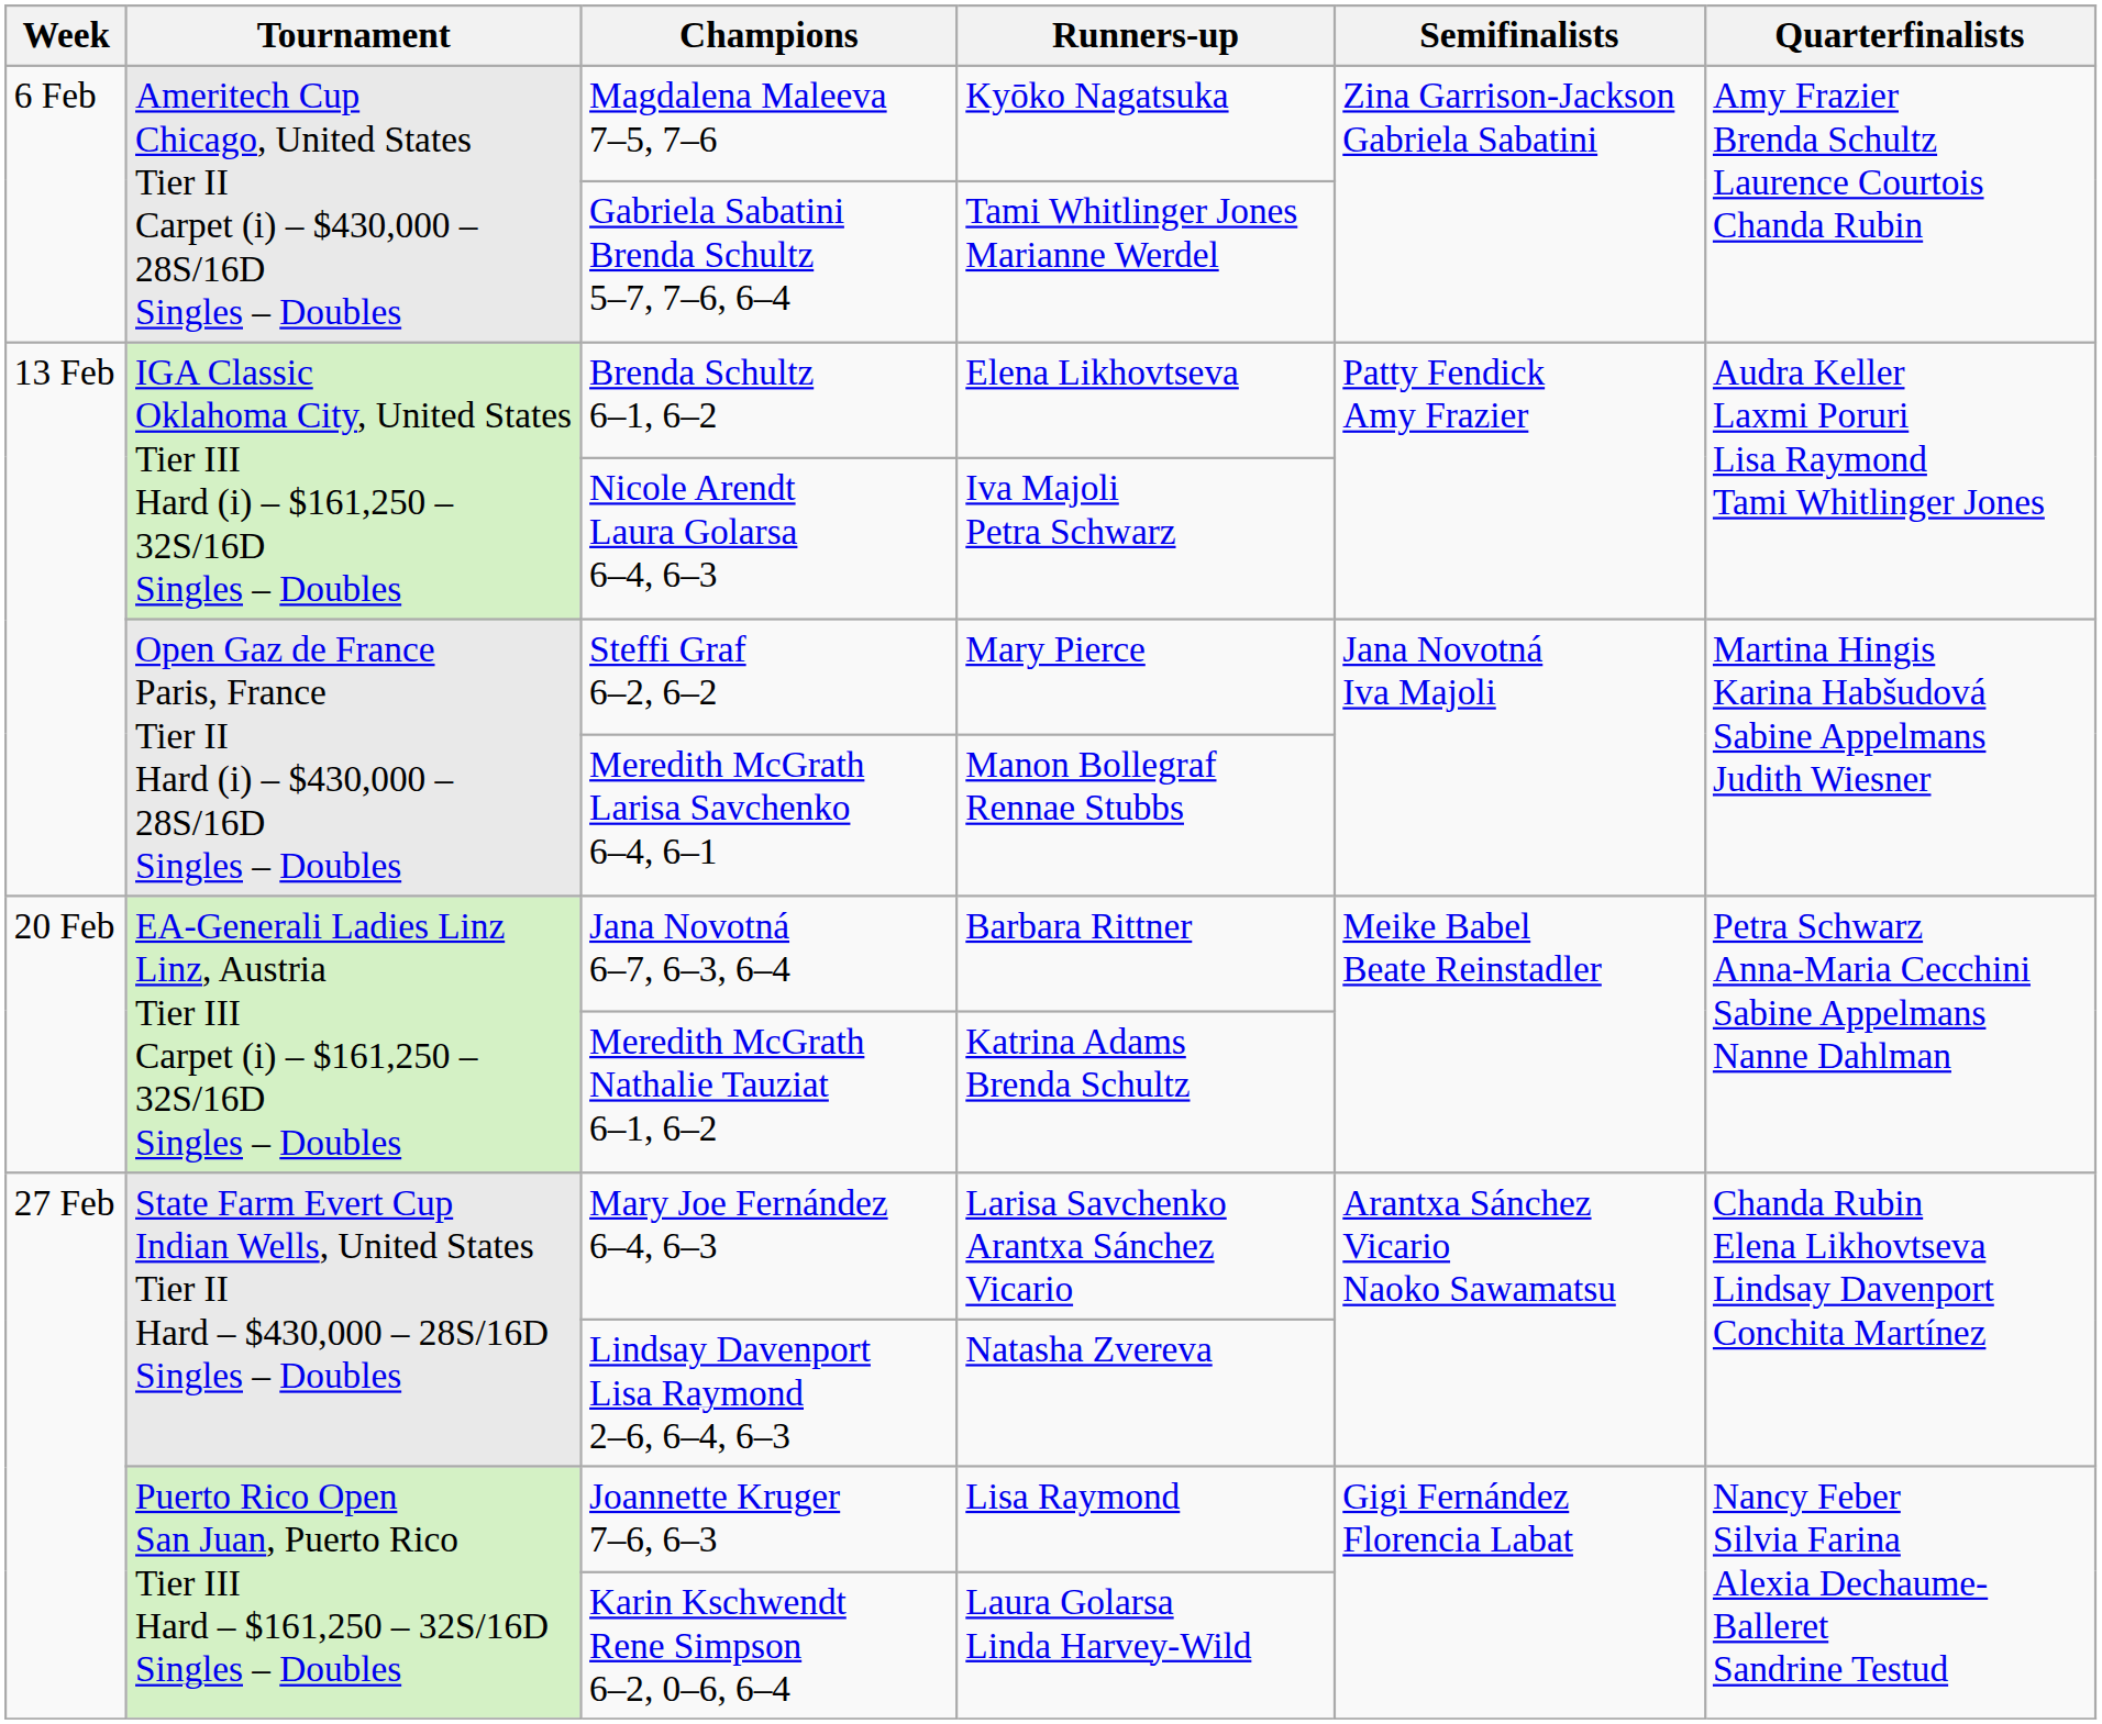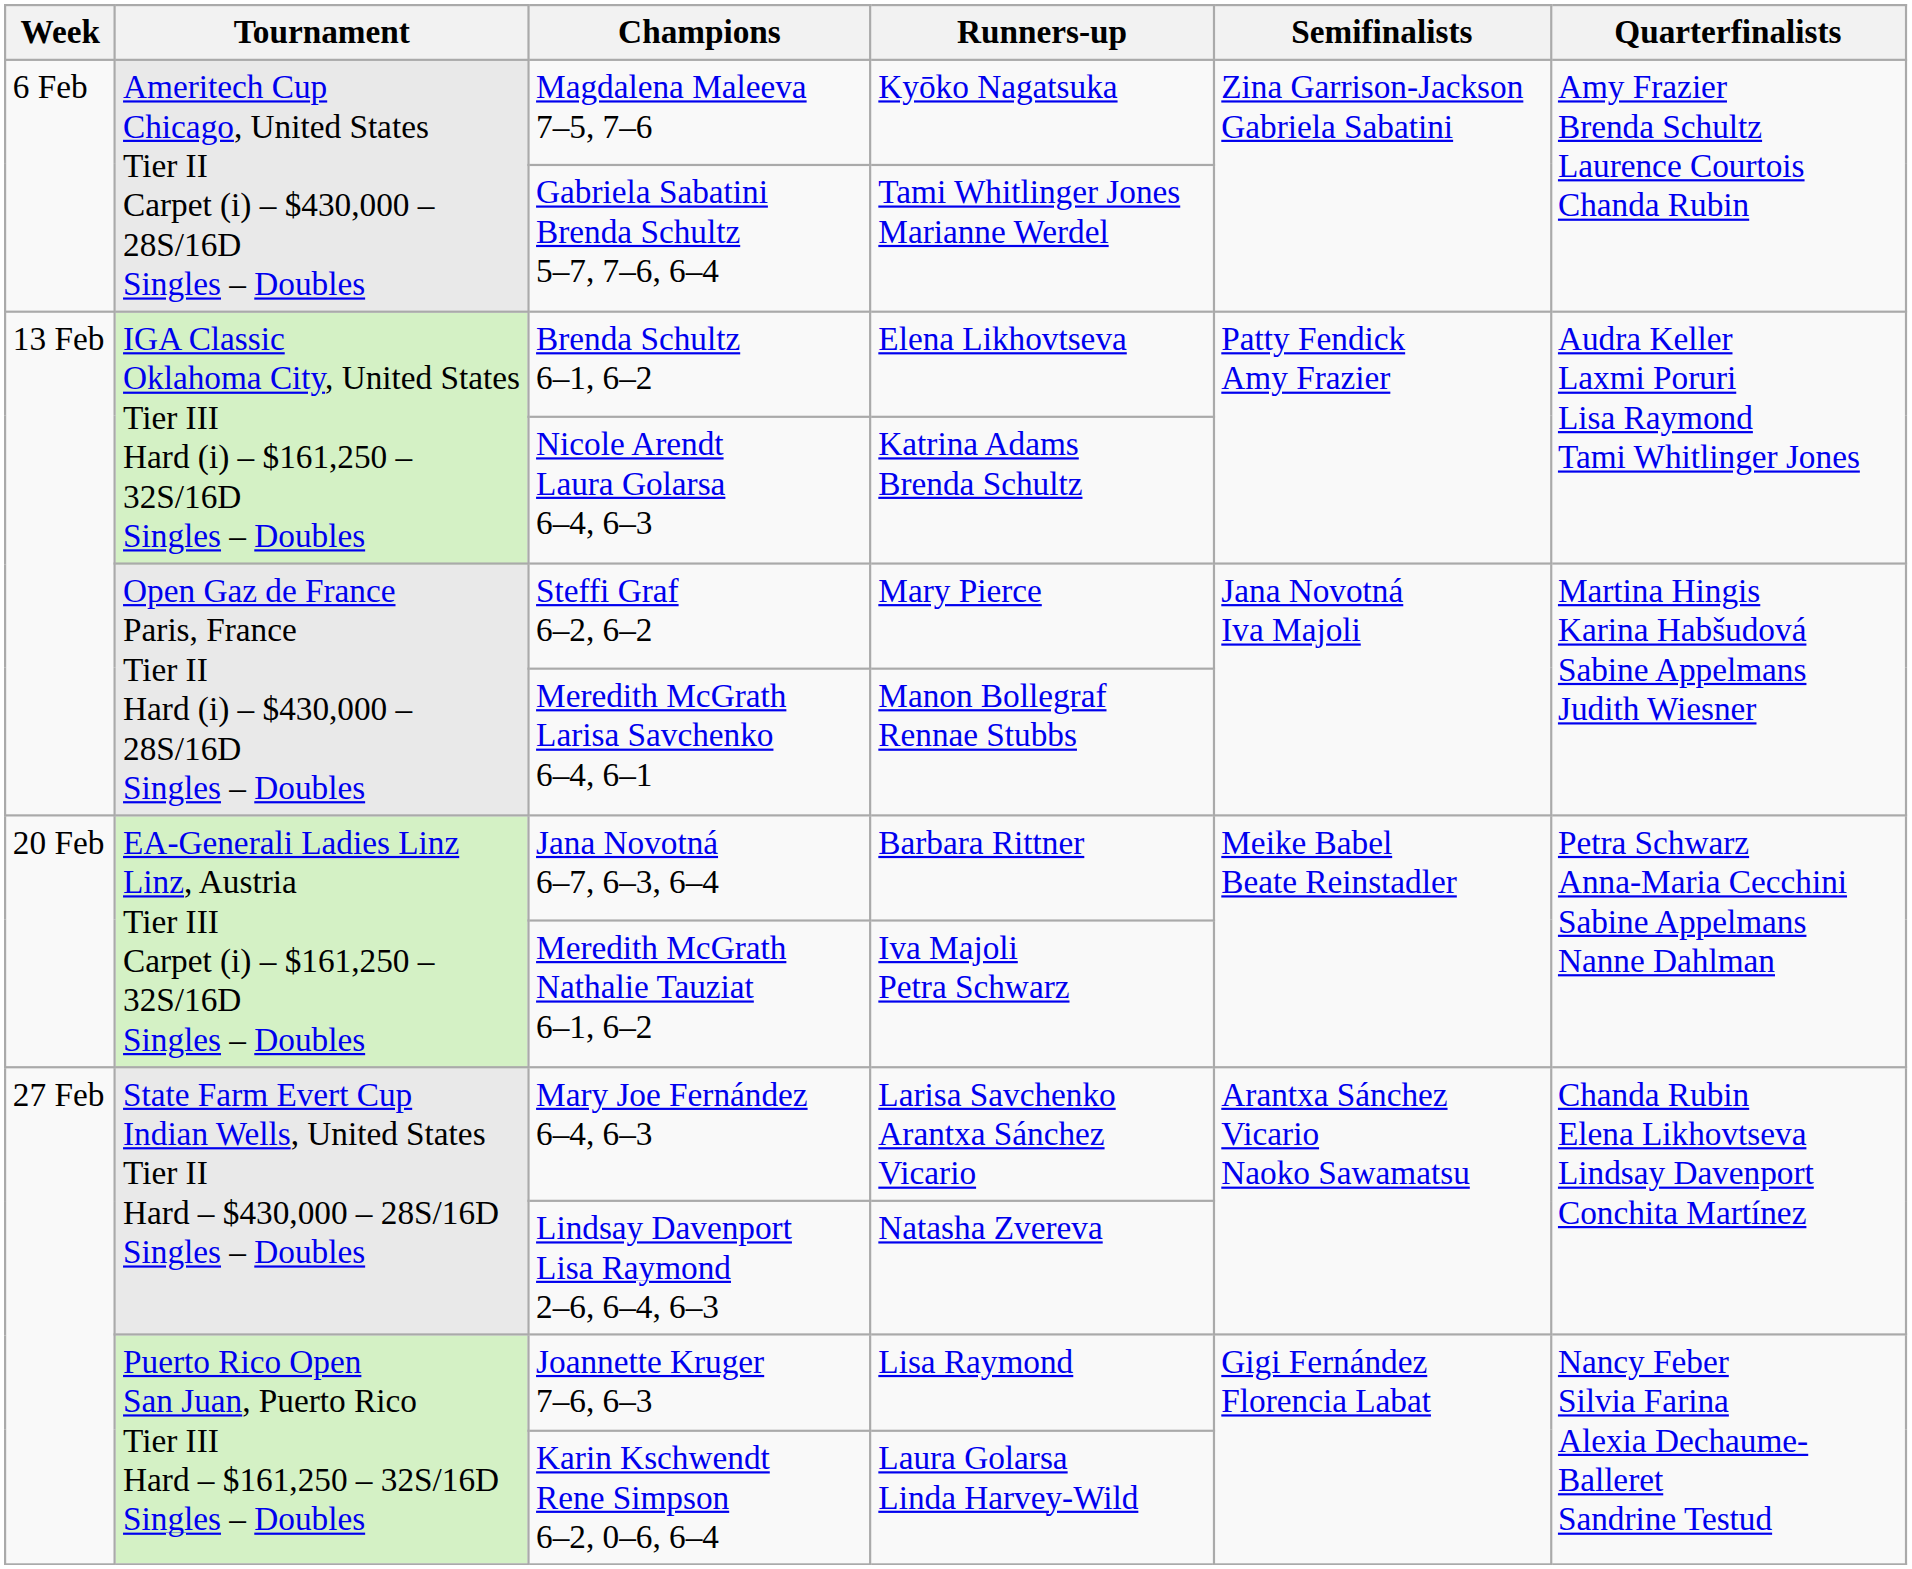Nicole Arendt Laura Golarsa 6–4, 6–3 | Runners-up: Iva Majoli Petra Schwarz -> Katrina Adams Brenda Schultz
Meredith McGrath Nathalie Tauziat 6–1, 6–2 | Runners-up: Katrina Adams Brenda Schultz -> Iva Majoli Petra Schwarz
